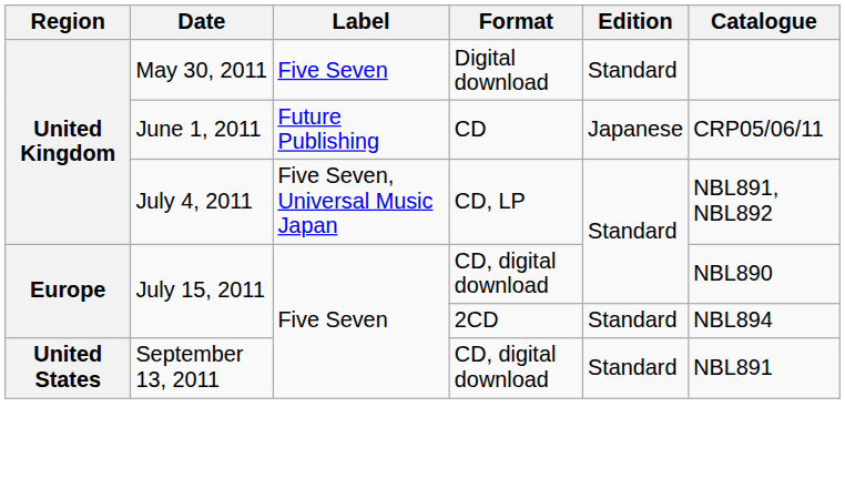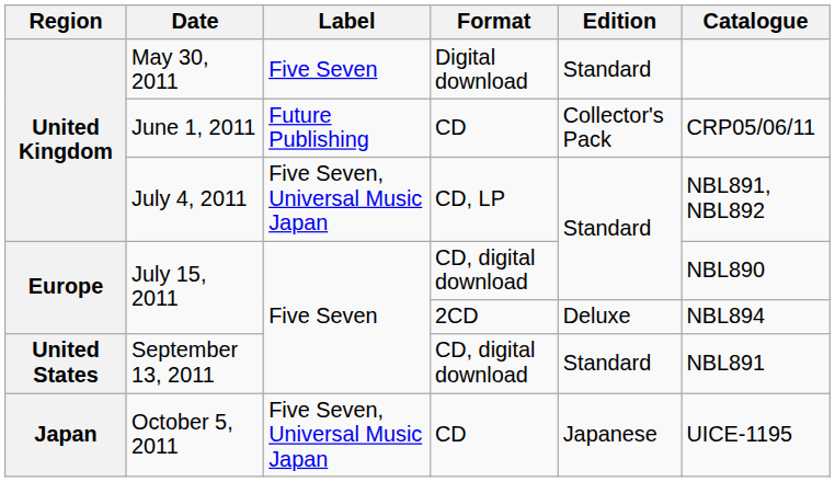June 1, 2011 | Edition: Japanese -> Collector's Pack
July 15, 2011 / 2CD | Edition: Standard -> Deluxe
+ row: Japan | October 5, 2011 | Five Seven, Universal Music Japan | CD | Japanese | UICE-1195
